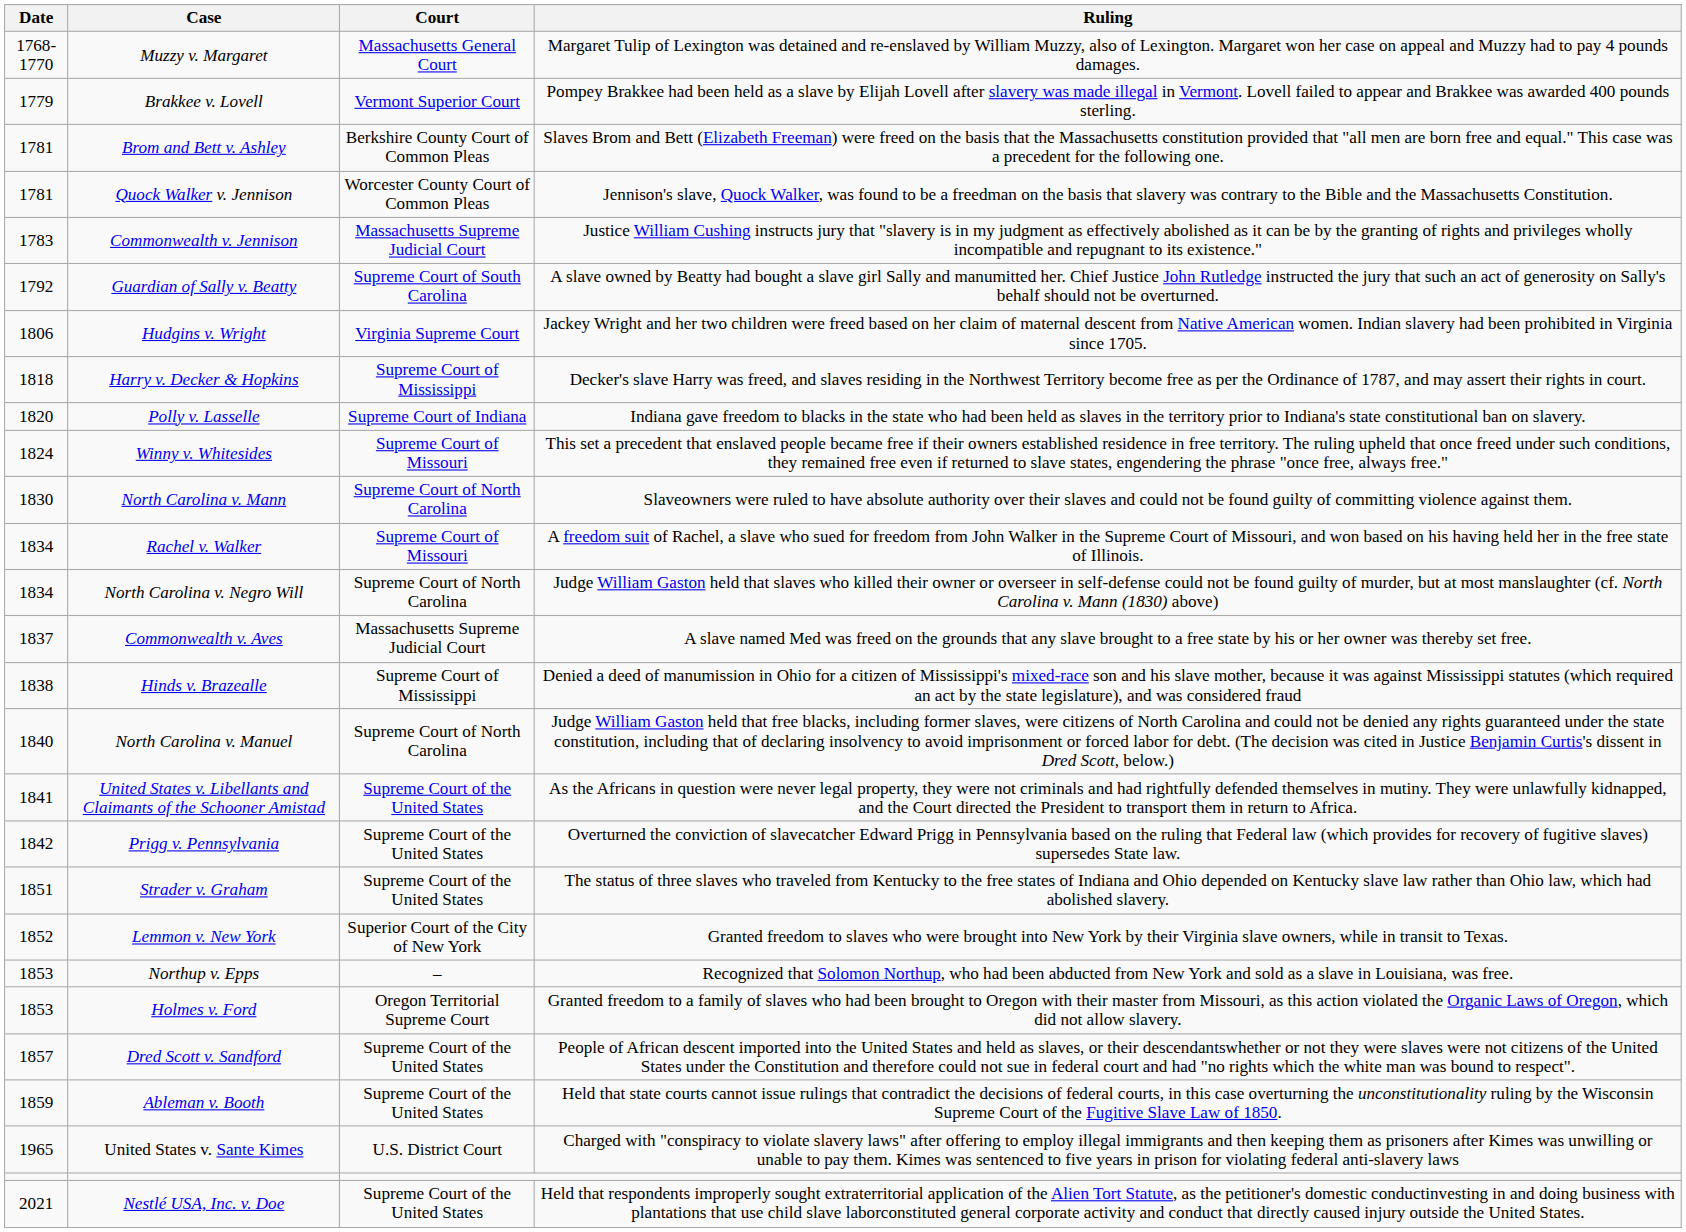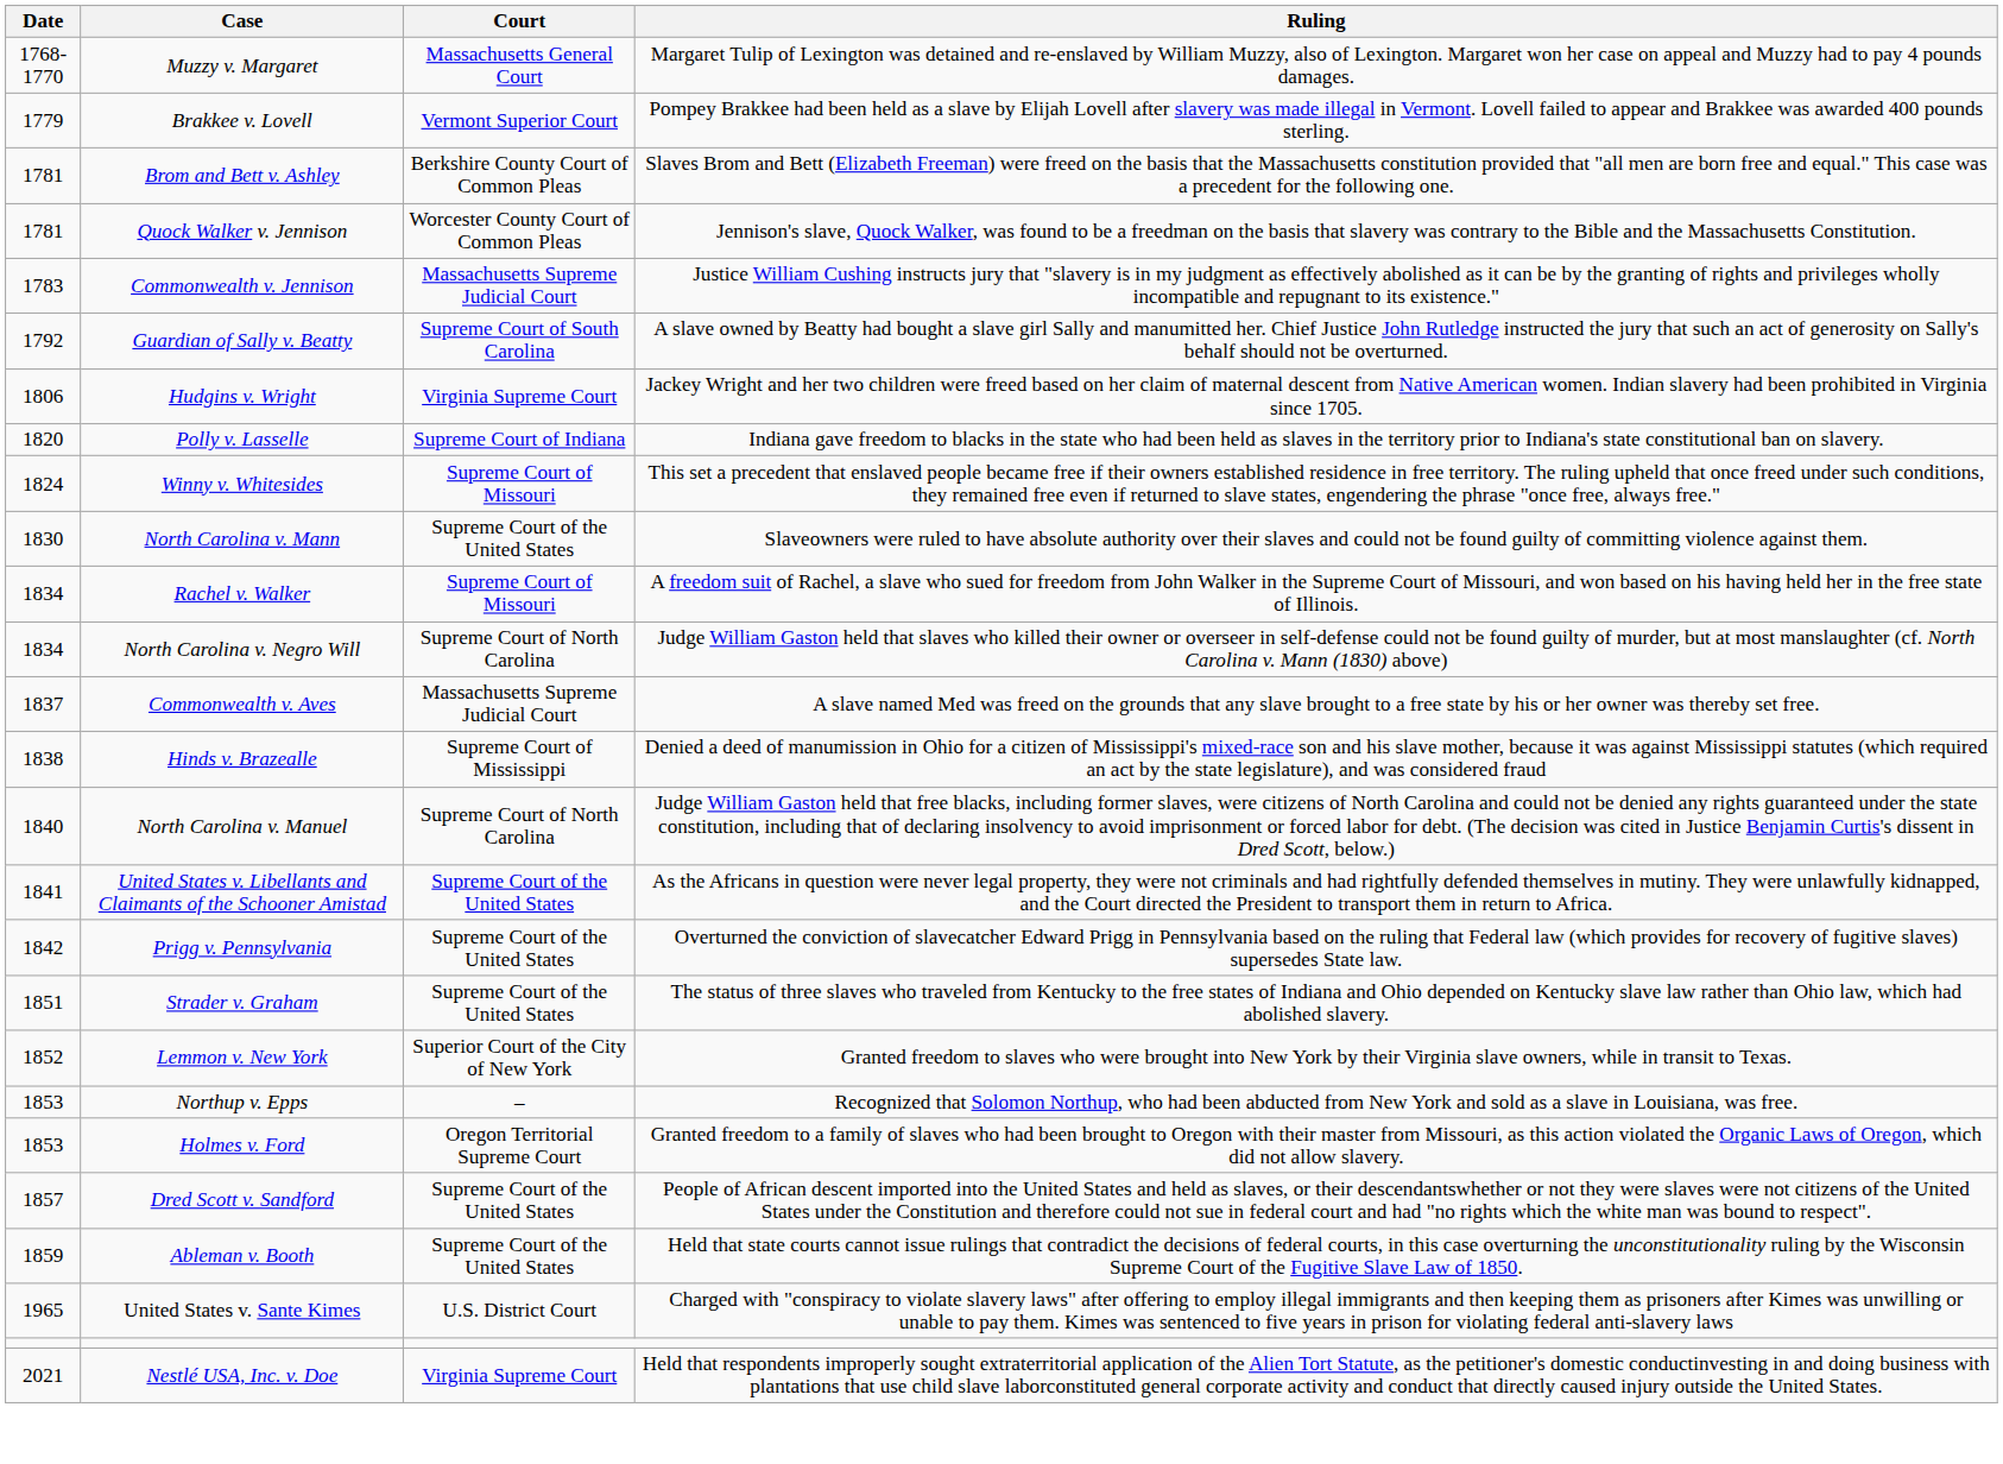- row: 1818 | Harry v. Decker & Hopkins | Supreme Court of Mississippi | Decker's slave Harry was freed, and slaves residing in the Northwest Territory become free as per the Ordinance of 1787, and may assert their rights in court.
North Carolina v. Mann | Court: Supreme Court of North Carolina -> Supreme Court of the United States
Nestlé USA, Inc. v. Doe | Court: Supreme Court of the United States -> Virginia Supreme Court
